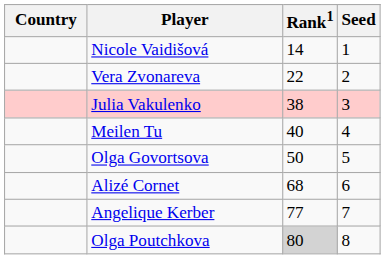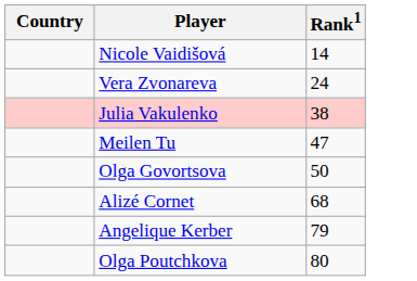- column: Seed | 1 | 2 | 3 | 4 | 5 | 6 | 7 | 8
Vera Zvonareva | Rank1: 22 -> 24
Meilen Tu | Rank1: 40 -> 47
Angelique Kerber | Rank1: 77 -> 79
Olga Poutchkova | Rank1: lightgrey background -> no background
